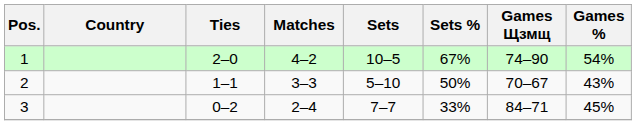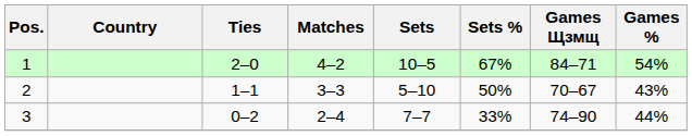1 | Games Щзмщ: 74–90 -> 84–71
3 | Games Щзмщ: 84–71 -> 74–90
3 | Games %: 45% -> 44%
